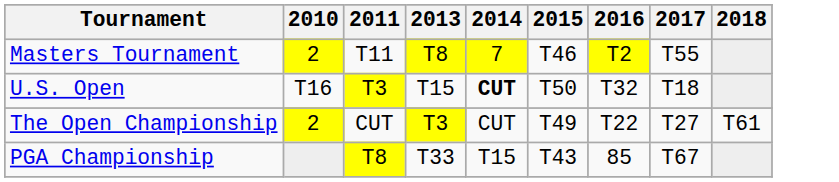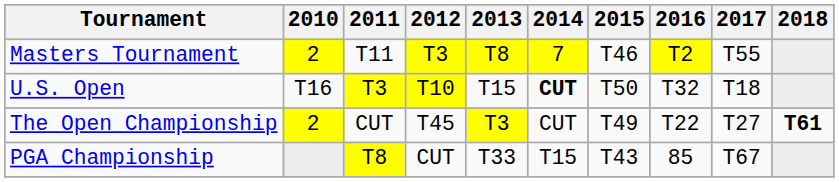+ column: 2012 | T3 | T10 | T45 | CUT
The Open Championship | 2018: normal -> bold
